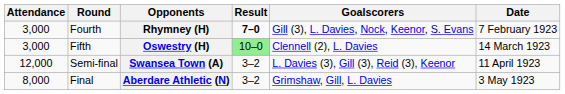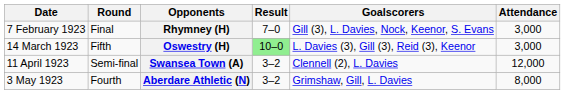columns swapped: Date <-> Attendance
Rhymney (H) | Round: Fourth -> Final
Rhymney (H) | Result: bold -> normal
Oswestry (H) | Goalscorers: Clennell (2), L. Davies -> L. Davies (3), Gill (3), Reid (3), Keenor
Swansea Town (A) | Goalscorers: L. Davies (3), Gill (3), Reid (3), Keenor -> Clennell (2), L. Davies
Aberdare Athletic (N) | Round: Final -> Fourth
